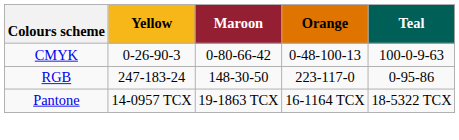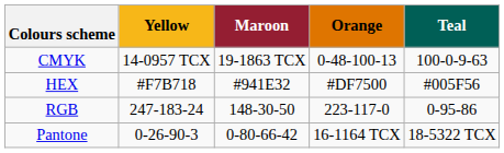CMYK | Yellow: 0-26-90-3 -> 14-0957 TCX
CMYK | Maroon: 0-80-66-42 -> 19-1863 TCX
+ row: HEX | #F7B718 | #941E32 | #DF7500 | #005F56
Pantone | Yellow: 14-0957 TCX -> 0-26-90-3
Pantone | Maroon: 19-1863 TCX -> 0-80-66-42
